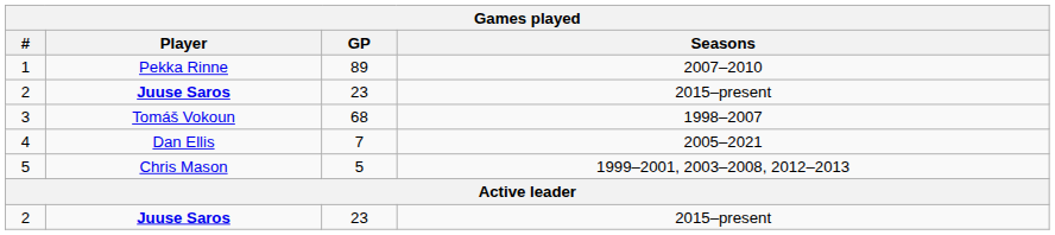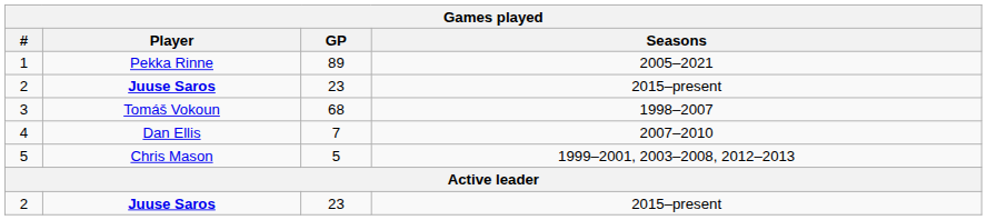1 | Seasons: 2007–2010 -> 2005–2021
4 | Seasons: 2005–2021 -> 2007–2010
